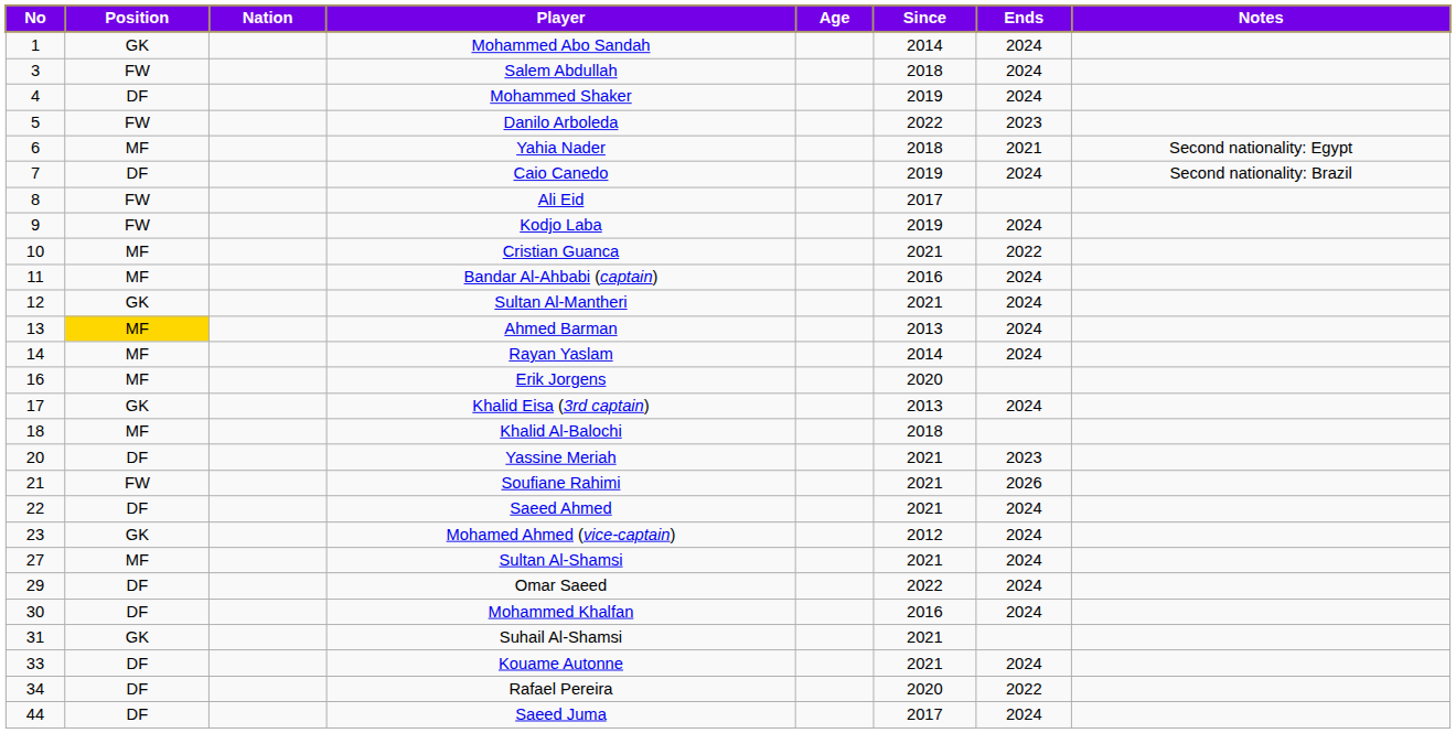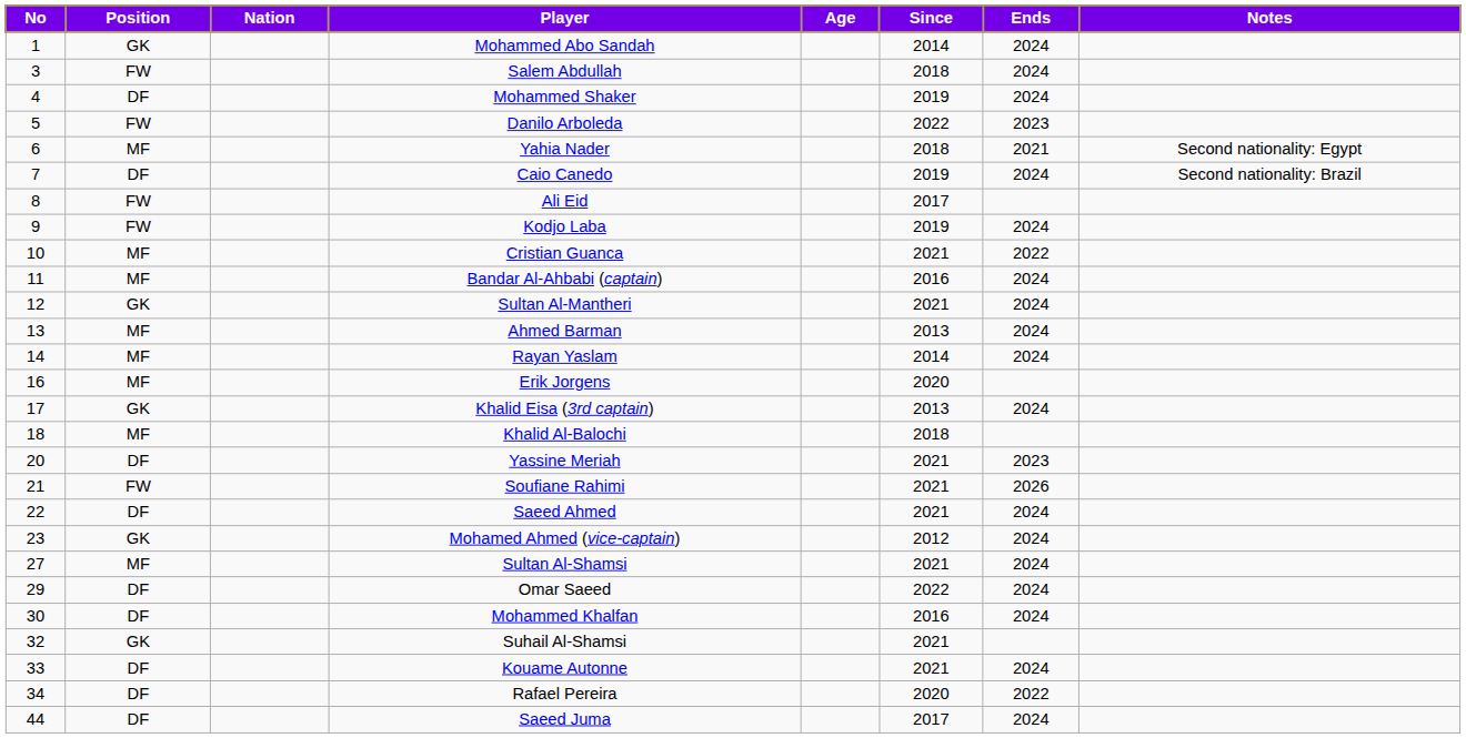Ahmed Barman | Position: gold background -> no background
Suhail Al-Shamsi | No: 31 -> 32
